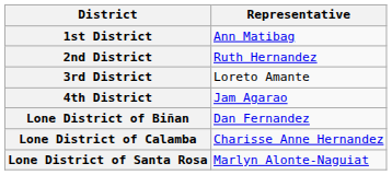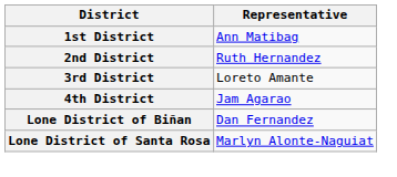- row: Lone District of Calamba | Charisse Anne Hernandez
